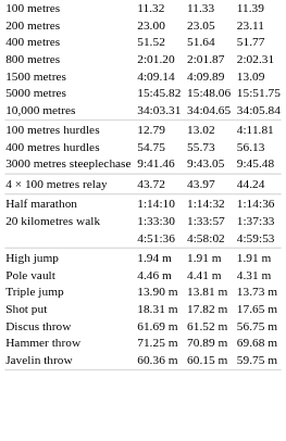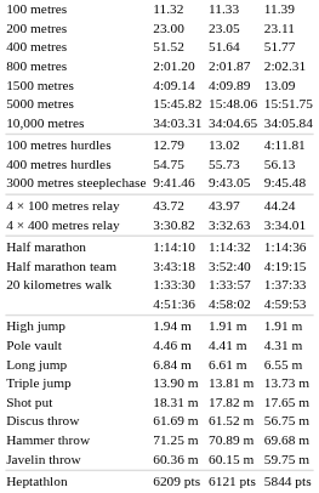+ row: 4 × 400 metres relay | 3:30.82 | 3:32.63 | 3:34.01
+ row: Half marathon team | 3:43:18 | 3:52:40 | 4:19:15
+ row: Long jump | 6.84 m | 6.61 m | 6.55 m
+ row: Heptathlon | 6209 pts | 6121 pts | 5844 pts
